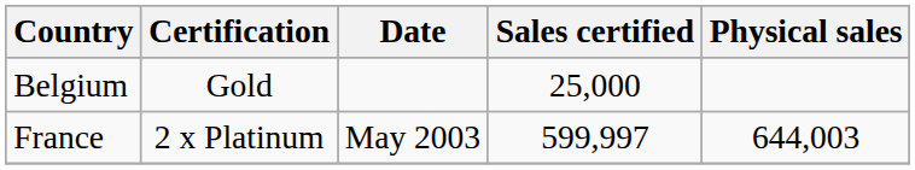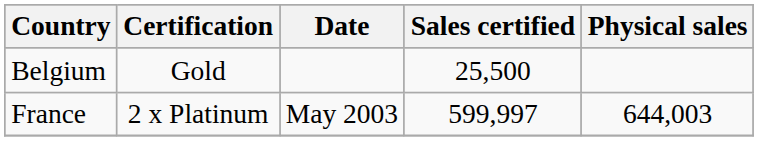Belgium | Sales certified: 25,000 -> 25,500
